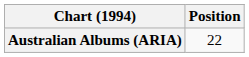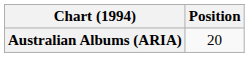Australian Albums (ARIA) | Position: 22 -> 20
